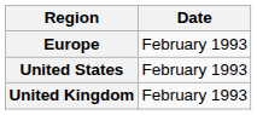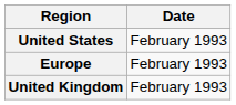rows swapped: United States <-> Europe
